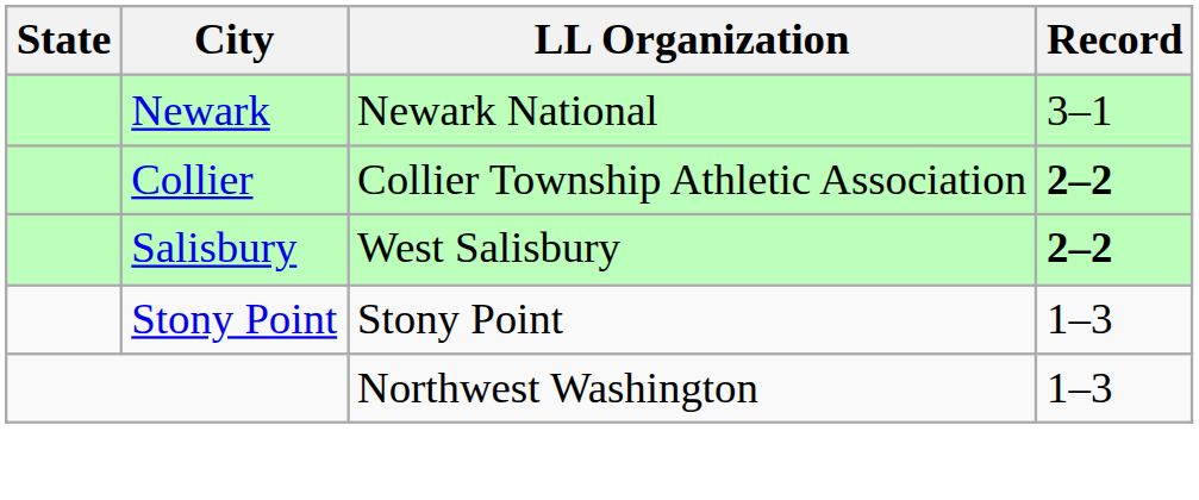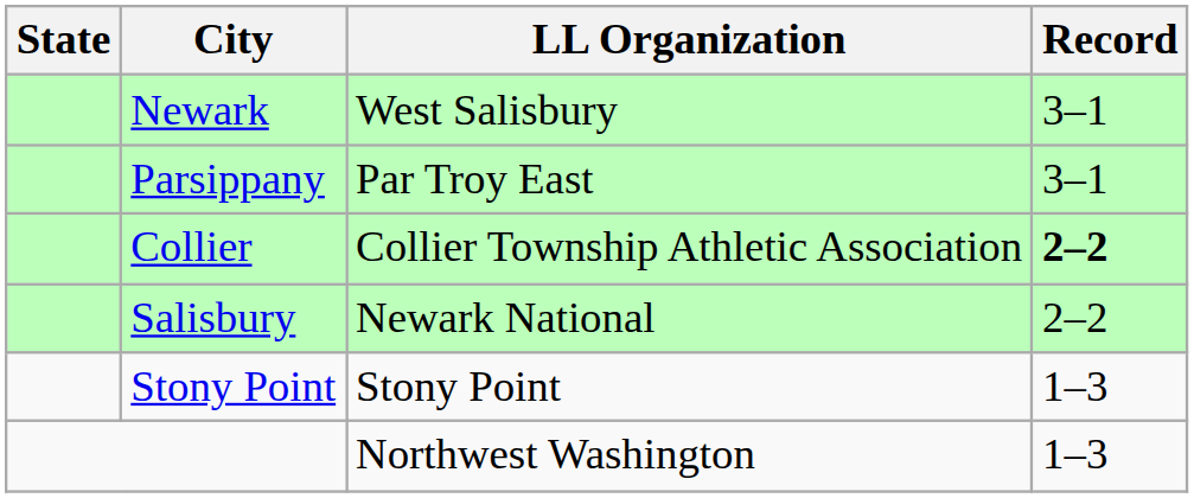Newark | LL Organization: Newark National -> West Salisbury
+ row: Parsippany | Par Troy East | 3–1
Salisbury | LL Organization: West Salisbury -> Newark National
Salisbury | Record: bold -> normal
